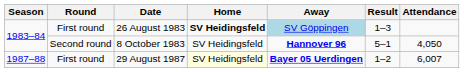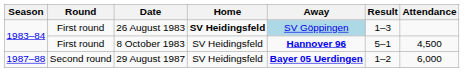8 October 1983 | Round: Second round -> First round
8 October 1983 | Attendance: 4,050 -> 4,500
29 August 1987 | Round: First round -> Second round
29 August 1987 | Home: lightyellow background -> no background
29 August 1987 | Attendance: 6,007 -> 6,000
